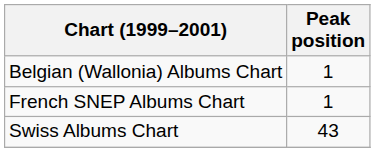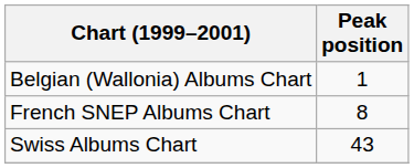French SNEP Albums Chart | Peak position: 1 -> 8
